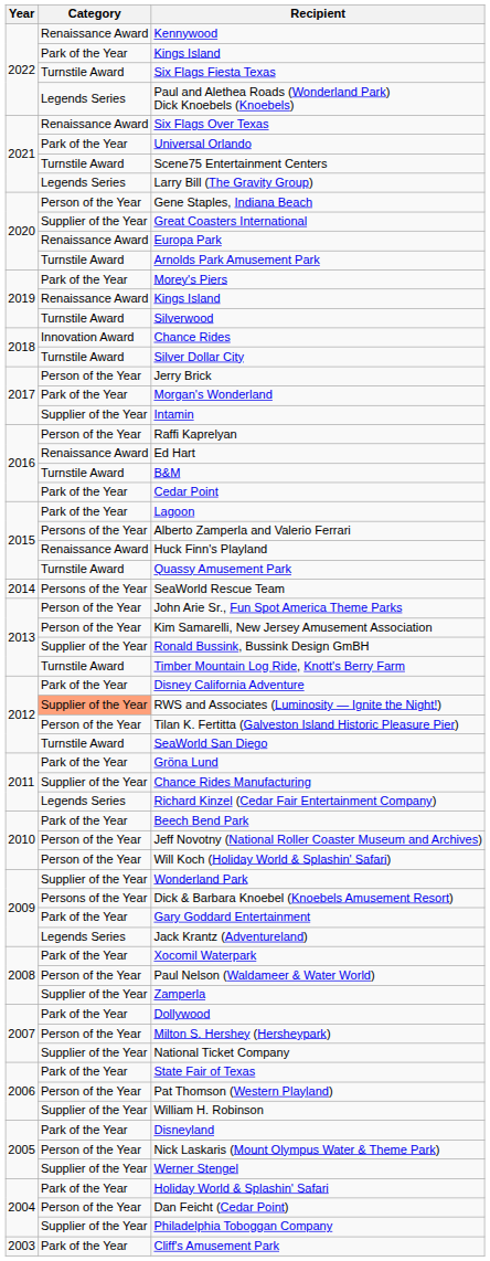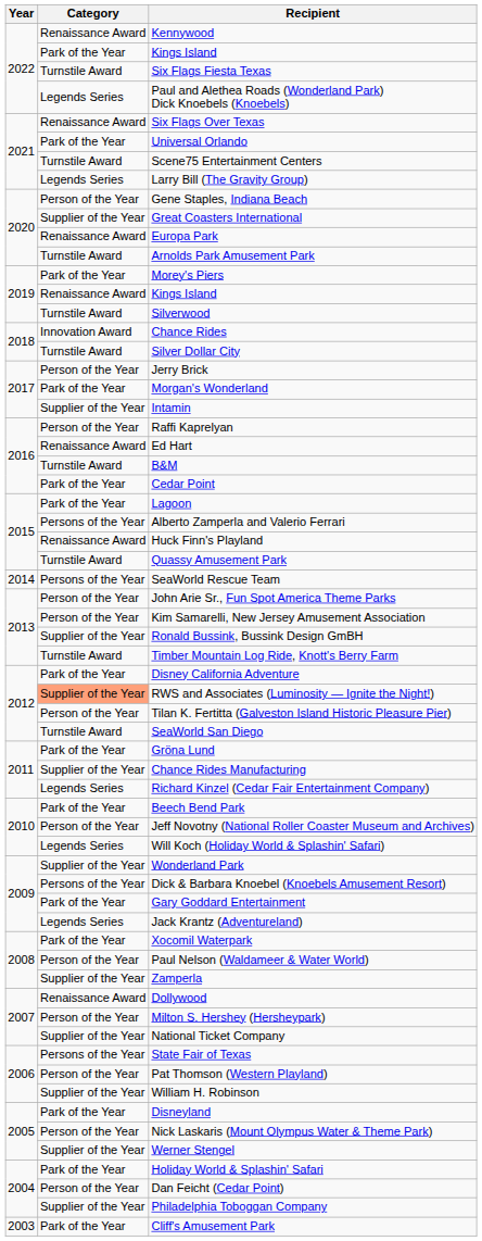Will Koch (Holiday World & Splashin' Safari) | Category: Person of the Year -> Legends Series
Dollywood | Category: Park of the Year -> Renaissance Award
State Fair of Texas | Category: Park of the Year -> Persons of the Year
